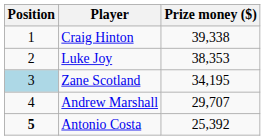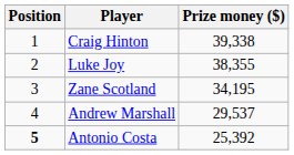Luke Joy | Prize money ($): 38,353 -> 38,355
Zane Scotland | Position: lightblue background -> no background
Andrew Marshall | Prize money ($): 29,707 -> 29,537
